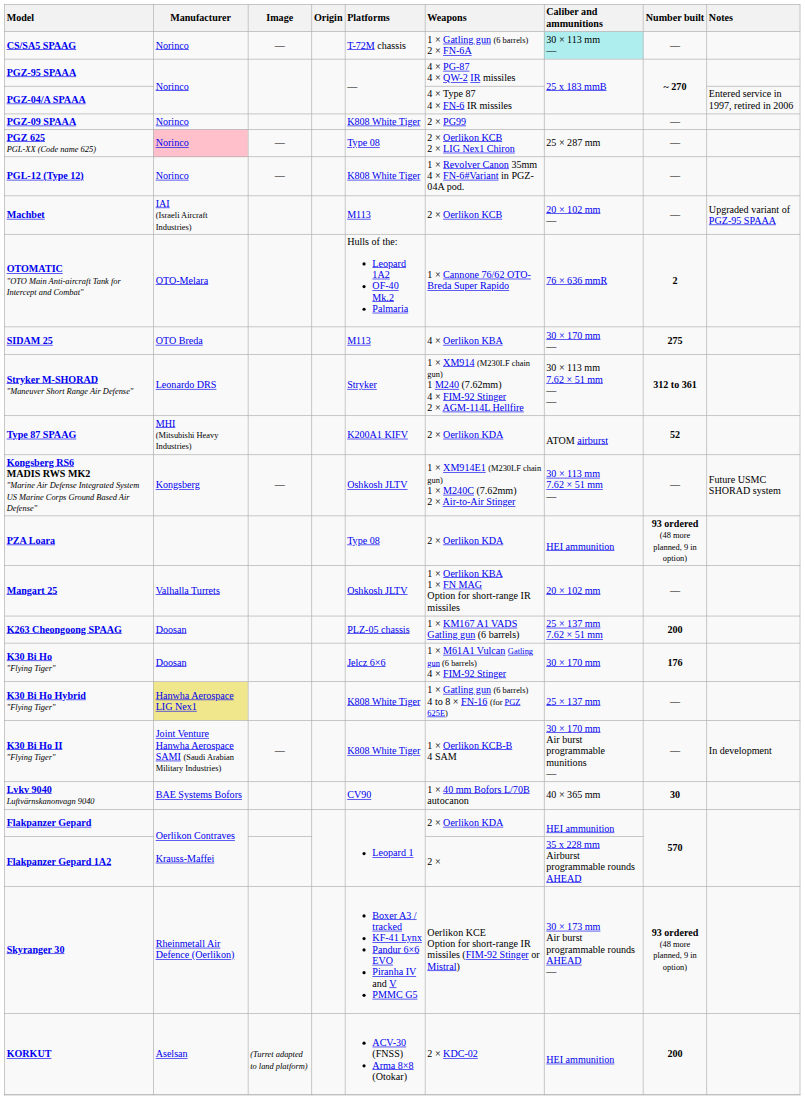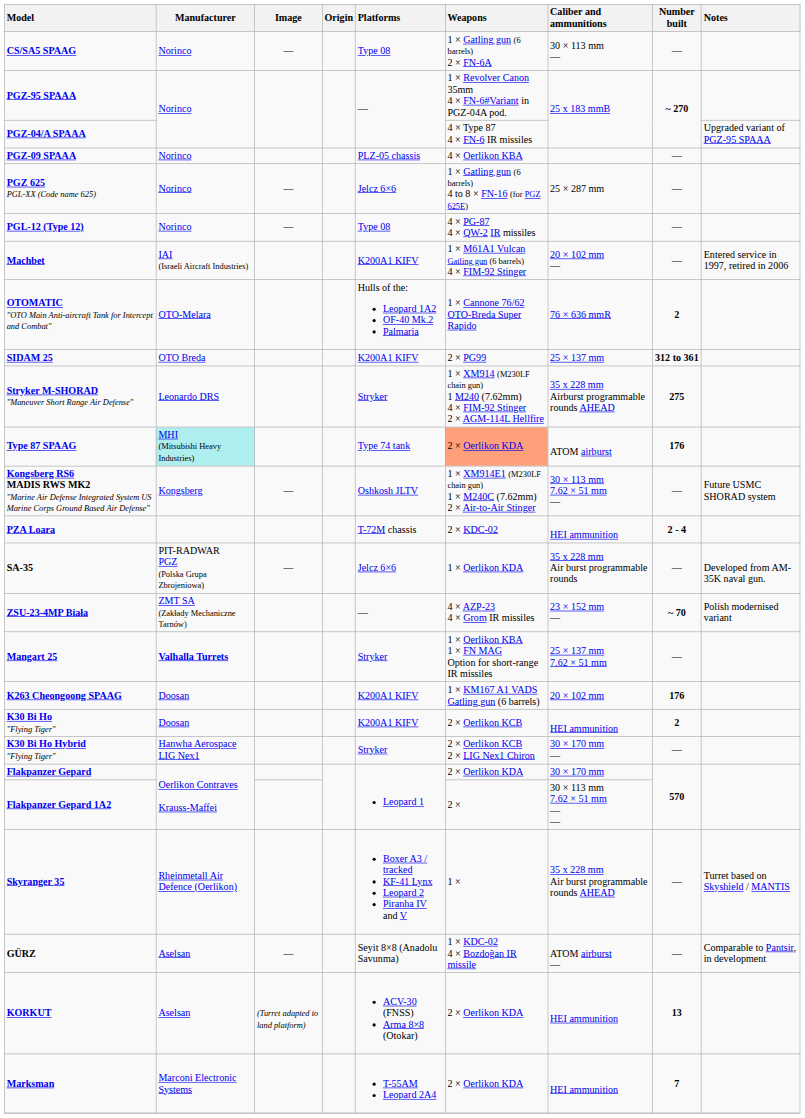CS/SA5 SPAAG | Platforms: T-72M chassis -> Type 08
CS/SA5 SPAAG | Caliber and ammunitions: paleturquoise background -> no background
PGZ-95 SPAAA | Weapons: 4 × PG-87 4 × QW-2 IR missiles -> 1 × Revolver Canon 35mm 4 × FN-6#Variant in PGZ-04A pod.
PGZ-04/A SPAAA | Notes: Entered service in 1997, retired in 2006 -> Upgraded variant of PGZ-95 SPAAA
PGZ-09 SPAAA | Platforms: K808 White Tiger -> PLZ-05 chassis
PGZ-09 SPAAA | Weapons: 2 × PG99 -> 4 × Oerlikon KBA
PGZ 625 PGL-XX (Code name 625) | Manufacturer: pink background -> no background
PGZ 625 PGL-XX (Code name 625) | Platforms: Type 08 -> Jelcz 6×6
PGZ 625 PGL-XX (Code name 625) | Weapons: 2 × Oerlikon KCB 2 × LIG Nex1 Chiron -> 1 × Gatling gun (6 barrels) 4 to 8 × FN-16 (for PGZ 625E)
PGL-12 (Type 12) | Platforms: K808 White Tiger -> Type 08
PGL-12 (Type 12) | Weapons: 1 × Revolver Canon 35mm 4 × FN-6#Variant in PGZ-04A pod. -> 4 × PG-87 4 × QW-2 IR missiles
Machbet | Platforms: M113 -> K200A1 KIFV
Machbet | Weapons: 2 × Oerlikon KCB -> 1 × M61A1 Vulcan Gatling gun (6 barrels) 4 × FIM-92 Stinger
Machbet | Notes: Upgraded variant of PGZ-95 SPAAA -> Entered service in 1997, retired in 2006
SIDAM 25 | Platforms: M113 -> K200A1 KIFV
SIDAM 25 | Weapons: 4 × Oerlikon KBA -> 2 × PG99
SIDAM 25 | Caliber and ammunitions: 30 × 170 mm — -> 25 × 137 mm
SIDAM 25 | Number built: 275 -> 312 to 361
Stryker M-SHORAD "Maneuver Short Range Air Defense" | Caliber and ammunitions: 30 × 113 mm 7.62 × 51 mm — — -> 35 x 228 mm Airburst programmable rounds AHEAD
Stryker M-SHORAD "Maneuver Short Range Air Defense" | Number built: 312 to 361 -> 275
Type 87 SPAAG | Manufacturer: no background -> paleturquoise background
Type 87 SPAAG | Platforms: K200A1 KIFV -> Type 74 tank
Type 87 SPAAG | Weapons: no background -> lightsalmon background
Type 87 SPAAG | Number built: 52 -> 176
PZA Loara | Platforms: Type 08 -> T-72M chassis
PZA Loara | Weapons: 2 × Oerlikon KDA -> 2 × KDC-02
PZA Loara | Number built: 93 ordered (48 more planned, 9 in option) -> 2 - 4
+ row: SA-35 | PIT-RADWAR PGZ (Polska Grupa Zbrojeniowa) | — | Jelcz 6×6 | 1 × Oerlikon KDA | 35 x 228 mm Air burst programmable rounds | — | Developed from AM-35K naval gun.
+ row: ZSU-23-4MP Biała | ZMT SA (Zakłady Mechaniczne Tarnów) | — | 4 × AZP-23 4 × Grom IR missiles | 23 × 152 mm — | ~ 70 | Polish modernised variant
Mangart 25 | Manufacturer: normal -> bold
Mangart 25 | Platforms: Oshkosh JLTV -> Stryker
Mangart 25 | Caliber and ammunitions: 20 × 102 mm -> 25 × 137 mm 7.62 × 51 mm
K263 Cheongoong SPAAG | Platforms: PLZ-05 chassis -> K200A1 KIFV
K263 Cheongoong SPAAG | Caliber and ammunitions: 25 × 137 mm 7.62 × 51 mm -> 20 × 102 mm
K263 Cheongoong SPAAG | Number built: 200 -> 176
K30 Bi Ho "Flying Tiger" | Platforms: Jelcz 6×6 -> K200A1 KIFV
K30 Bi Ho "Flying Tiger" | Weapons: 1 × M61A1 Vulcan Gatling gun (6 barrels) 4 × FIM-92 Stinger -> 2 × Oerlikon KCB
K30 Bi Ho "Flying Tiger" | Caliber and ammunitions: 30 × 170 mm -> HEI ammunition
K30 Bi Ho "Flying Tiger" | Number built: 176 -> 2
K30 Bi Ho Hybrid "Flying Tiger" | Manufacturer: khaki background -> no background
K30 Bi Ho Hybrid "Flying Tiger" | Platforms: K808 White Tiger -> Stryker
K30 Bi Ho Hybrid "Flying Tiger" | Weapons: 1 × Gatling gun (6 barrels) 4 to 8 × FN-16 (for PGZ 625E) -> 2 × Oerlikon KCB 2 × LIG Nex1 Chiron
K30 Bi Ho Hybrid "Flying Tiger" | Caliber and ammunitions: 25 × 137 mm -> 30 × 170 mm —
- row: K30 Bi Ho II "Flying Tiger" | Joint Venture Hanwha Aerospace SAMI (Saudi Arabian Military Industries) | — | K808 White Tiger | 1 × Oerlikon KCB-B 4 SAM | 30 × 170 mm Air burst programmable munitions — | — | In development
- row: Lvkv 9040 Luftvärnskanonvagn 9040 | BAE Systems Bofors | CV90 | 1 × 40 mm Bofors L/70B autocanon | 40 × 365 mm | 30
Flakpanzer Gepard | Caliber and ammunitions: HEI ammunition -> 30 × 170 mm
Flakpanzer Gepard 1A2 | Caliber and ammunitions: 35 x 228 mm Airburst programmable rounds AHEAD -> 30 × 113 mm 7.62 × 51 mm — —
- row: Skyranger 30 | Rheinmetall Air Defence (Oerlikon) | Boxer A3 / tracked KF-41 Lynx Pandur 6×6 EVO Piranha IV and V PMMC G5 | Oerlikon KCE Option for short-range IR missiles (FIM-92 Stinger or Mistral) | 30 × 173 mm Air burst programmable rounds AHEAD — | 93 ordered (48 more planned, 9 in option)
+ row: Skyranger 35 | Rheinmetall Air Defence (Oerlikon) | Boxer A3 / tracked KF-41 Lynx Leopard 2 Piranha IV and V | 1 × | 35 x 228 mm Air burst programmable rounds AHEAD | — | Turret based on Skyshield / MANTIS
+ row: GÜRZ | Aselsan | — | Seyit 8×8 (Anadolu Savunma) | 1 × KDC-02 4 × Bozdoğan IR missile | ATOM airburst — | — | Comparable to Pantsir, in development
KORKUT | Weapons: 2 × KDC-02 -> 2 × Oerlikon KDA
KORKUT | Number built: 200 -> 13
+ row: Marksman | Marconi Electronic Systems | T-55AM Leopard 2A4 | 2 × Oerlikon KDA | HEI ammunition | 7
